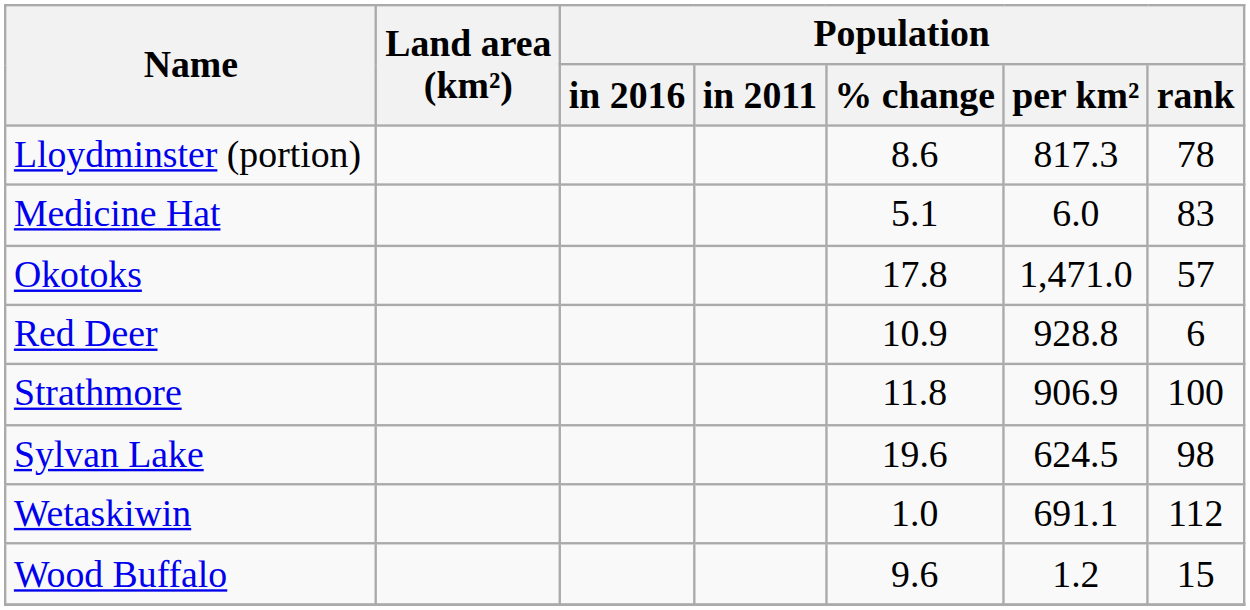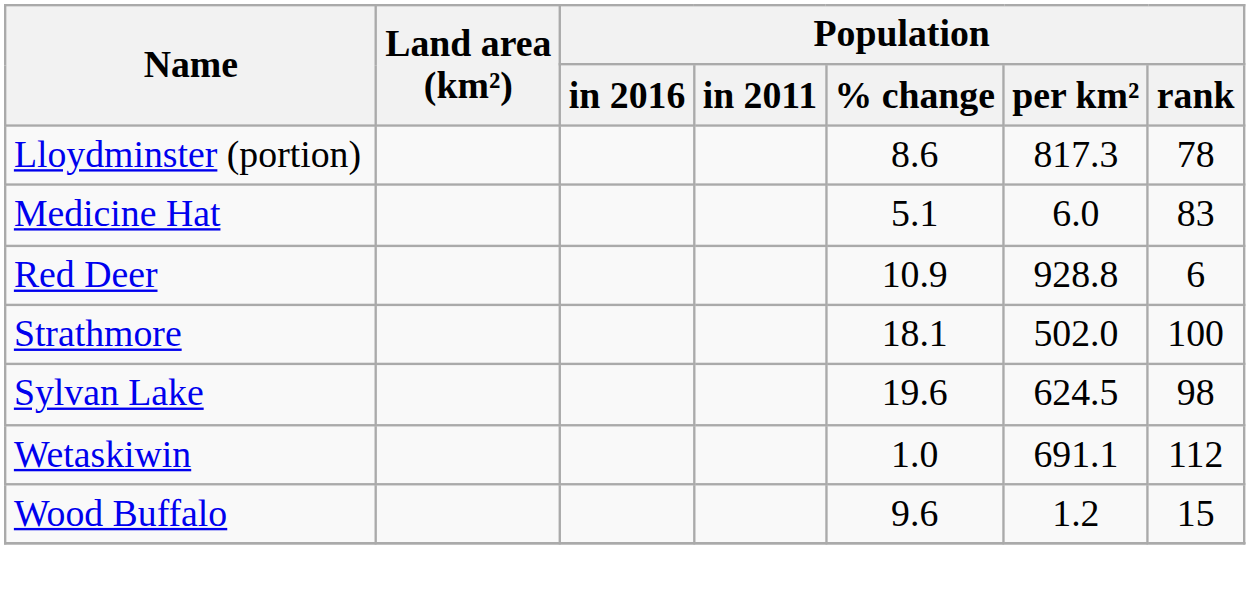- row: Okotoks | 17.8 | 1,471.0 | 57
Strathmore | Population / % change: 11.8 -> 18.1
Strathmore | Population / per km²: 906.9 -> 502.0
